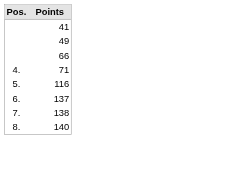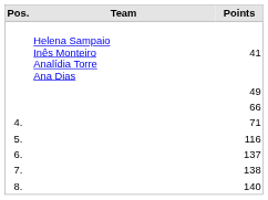+ column: Team | Helena Sampaio Inês Monteiro Analídia Torre Ana Dias
